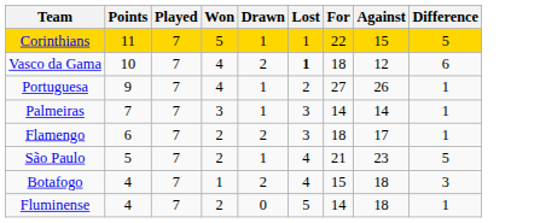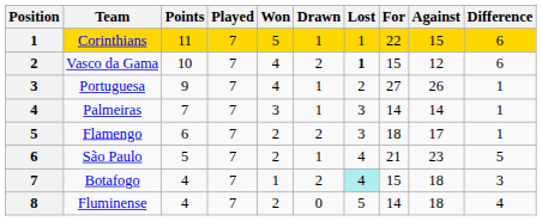+ column: Position | 1 | 2 | 3 | 4 | 5 | 6 | 7 | 8
Corinthians | Difference: 5 -> 6
Vasco da Gama | For: 18 -> 15
Botafogo | Lost: no background -> paleturquoise background
Fluminense | Difference: 1 -> 4
